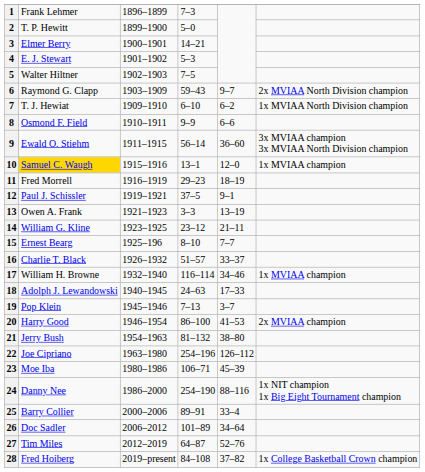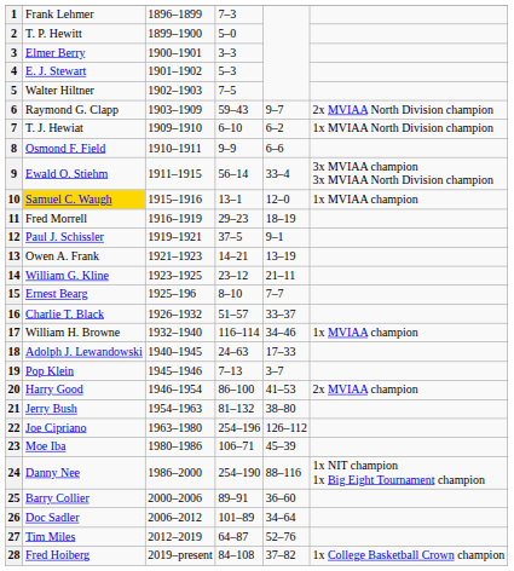3 | column 4: 14–21 -> 3–3
9 | column 5: 36–60 -> 33–4
13 | column 4: 3–3 -> 14–21
25 | column 5: 33–4 -> 36–60
